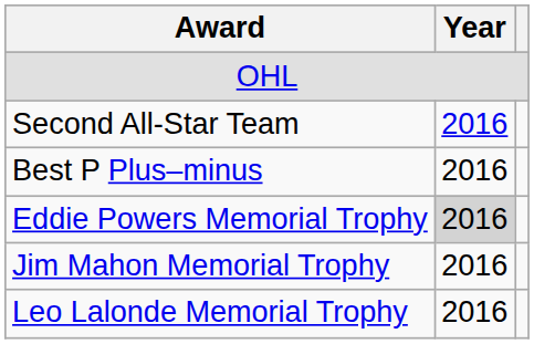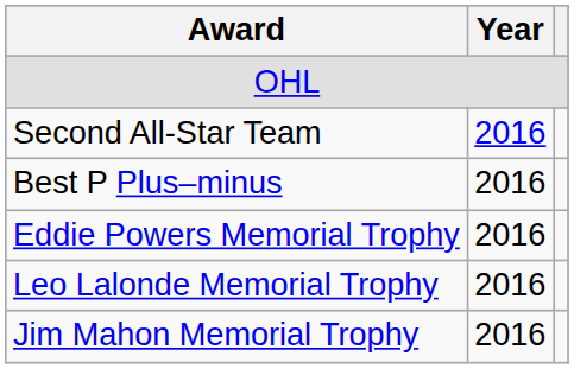Eddie Powers Memorial Trophy | Year: lightgrey background -> no background
rows swapped: Leo Lalonde Memorial Trophy <-> Jim Mahon Memorial Trophy
